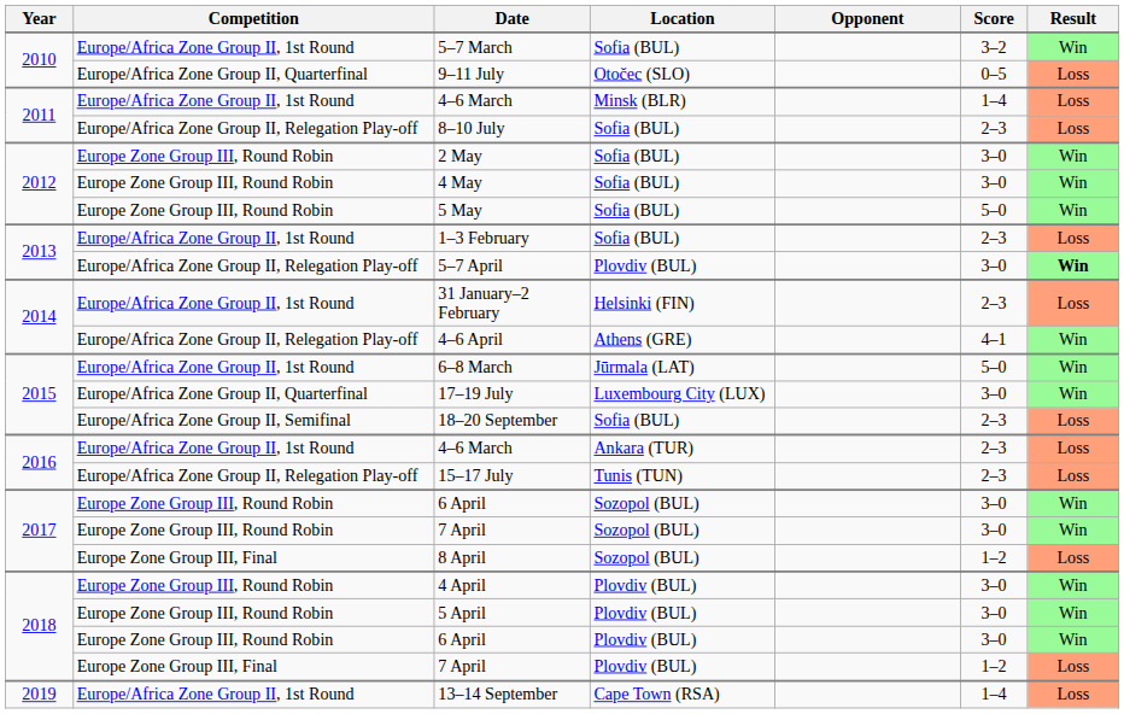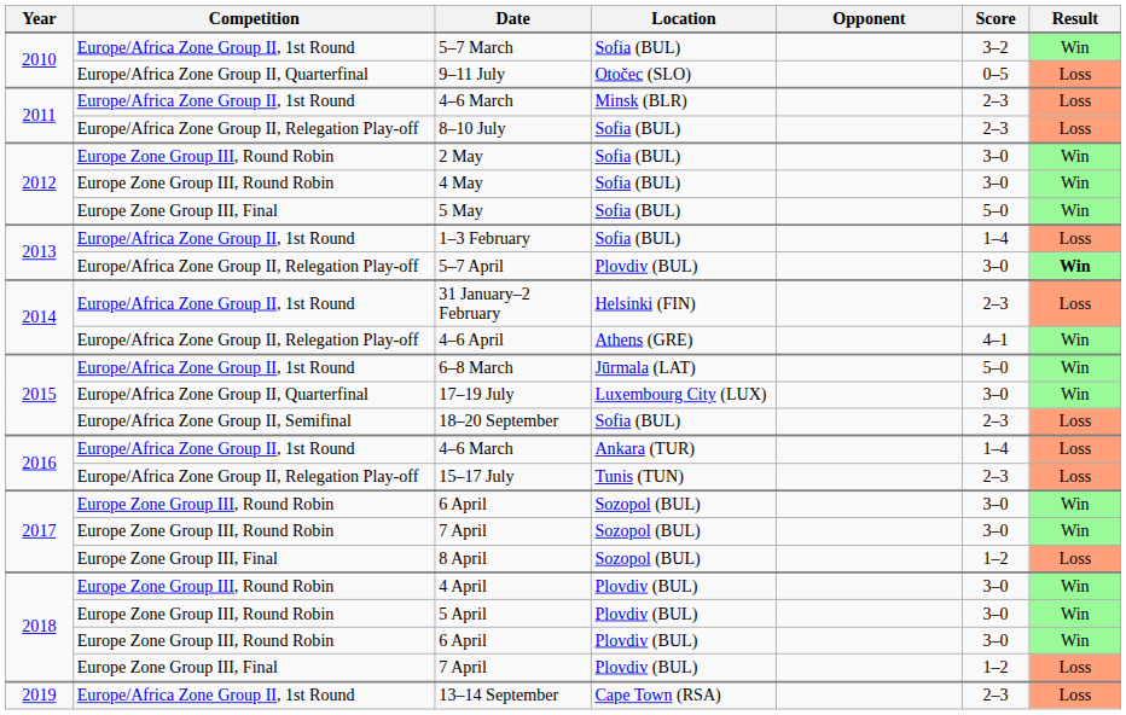4–6 March / Minsk (BLR) | Score: 1–4 -> 2–3
5 May | Competition: Europe Zone Group III, Round Robin -> Europe Zone Group III, Final
1–3 February | Score: 2–3 -> 1–4
4–6 March / Ankara (TUR) | Score: 2–3 -> 1–4
13–14 September | Score: 1–4 -> 2–3
